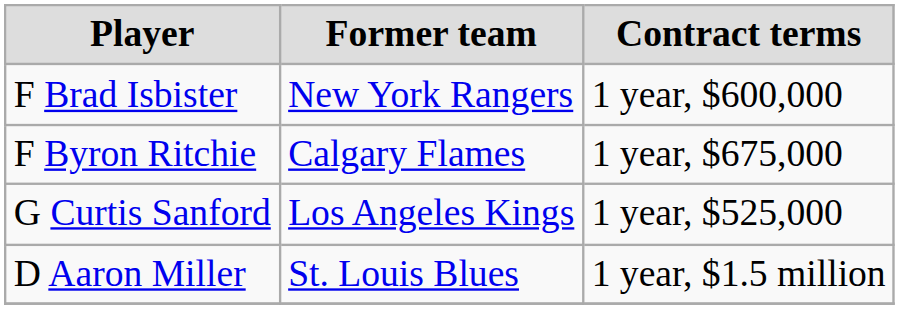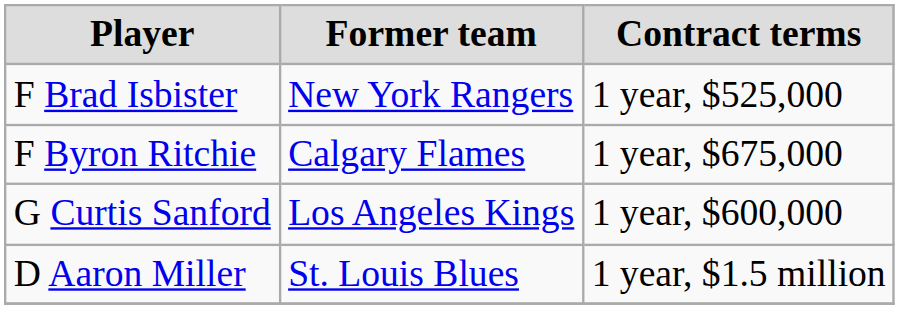F Brad Isbister | Contract terms: 1 year, $600,000 -> 1 year, $525,000
G Curtis Sanford | Contract terms: 1 year, $525,000 -> 1 year, $600,000
